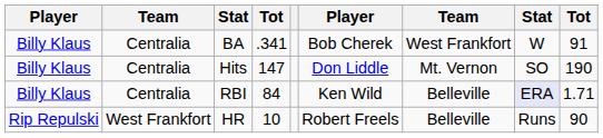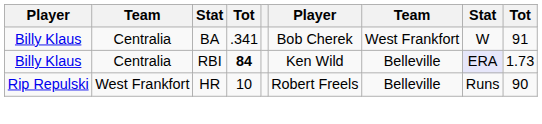- row: Billy Klaus | Centralia | Hits | 147 | Don Liddle | Mt. Vernon | SO | 190
RBI | column 4: normal -> bold
RBI | column 9: 1.71 -> 1.73
